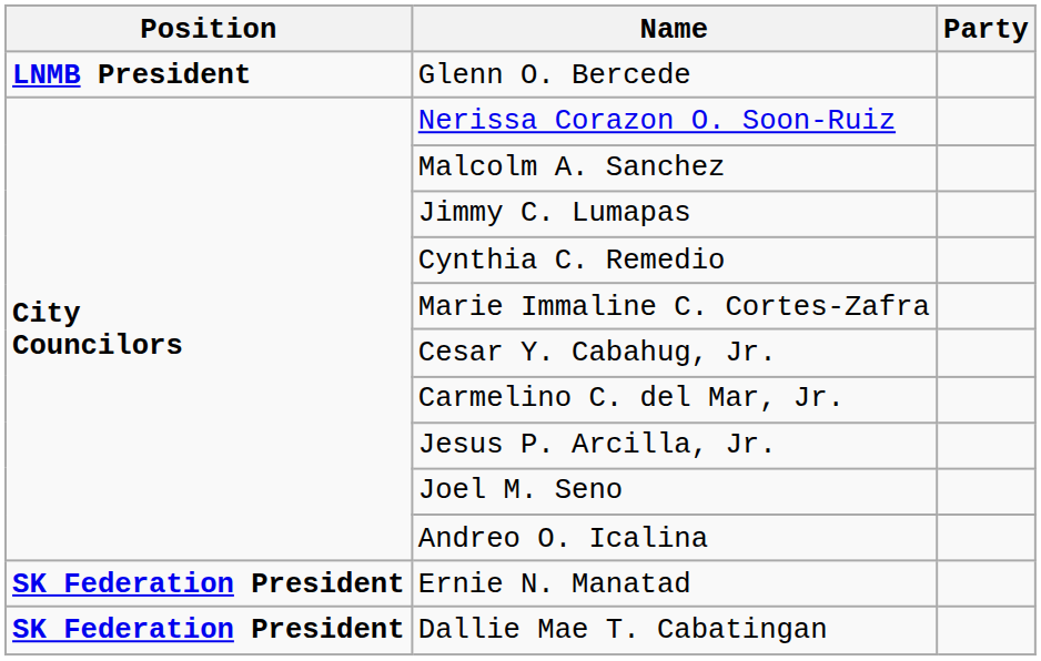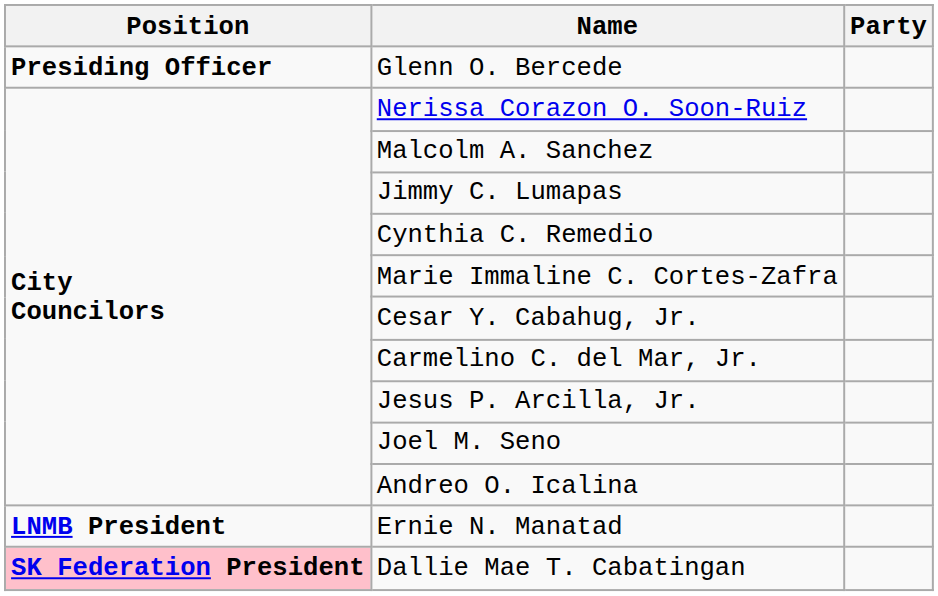Glenn O. Bercede | Position: LNMB President -> Presiding Officer
Ernie N. Manatad | Position: SK Federation President -> LNMB President
Dallie Mae T. Cabatingan | Position: no background -> pink background
